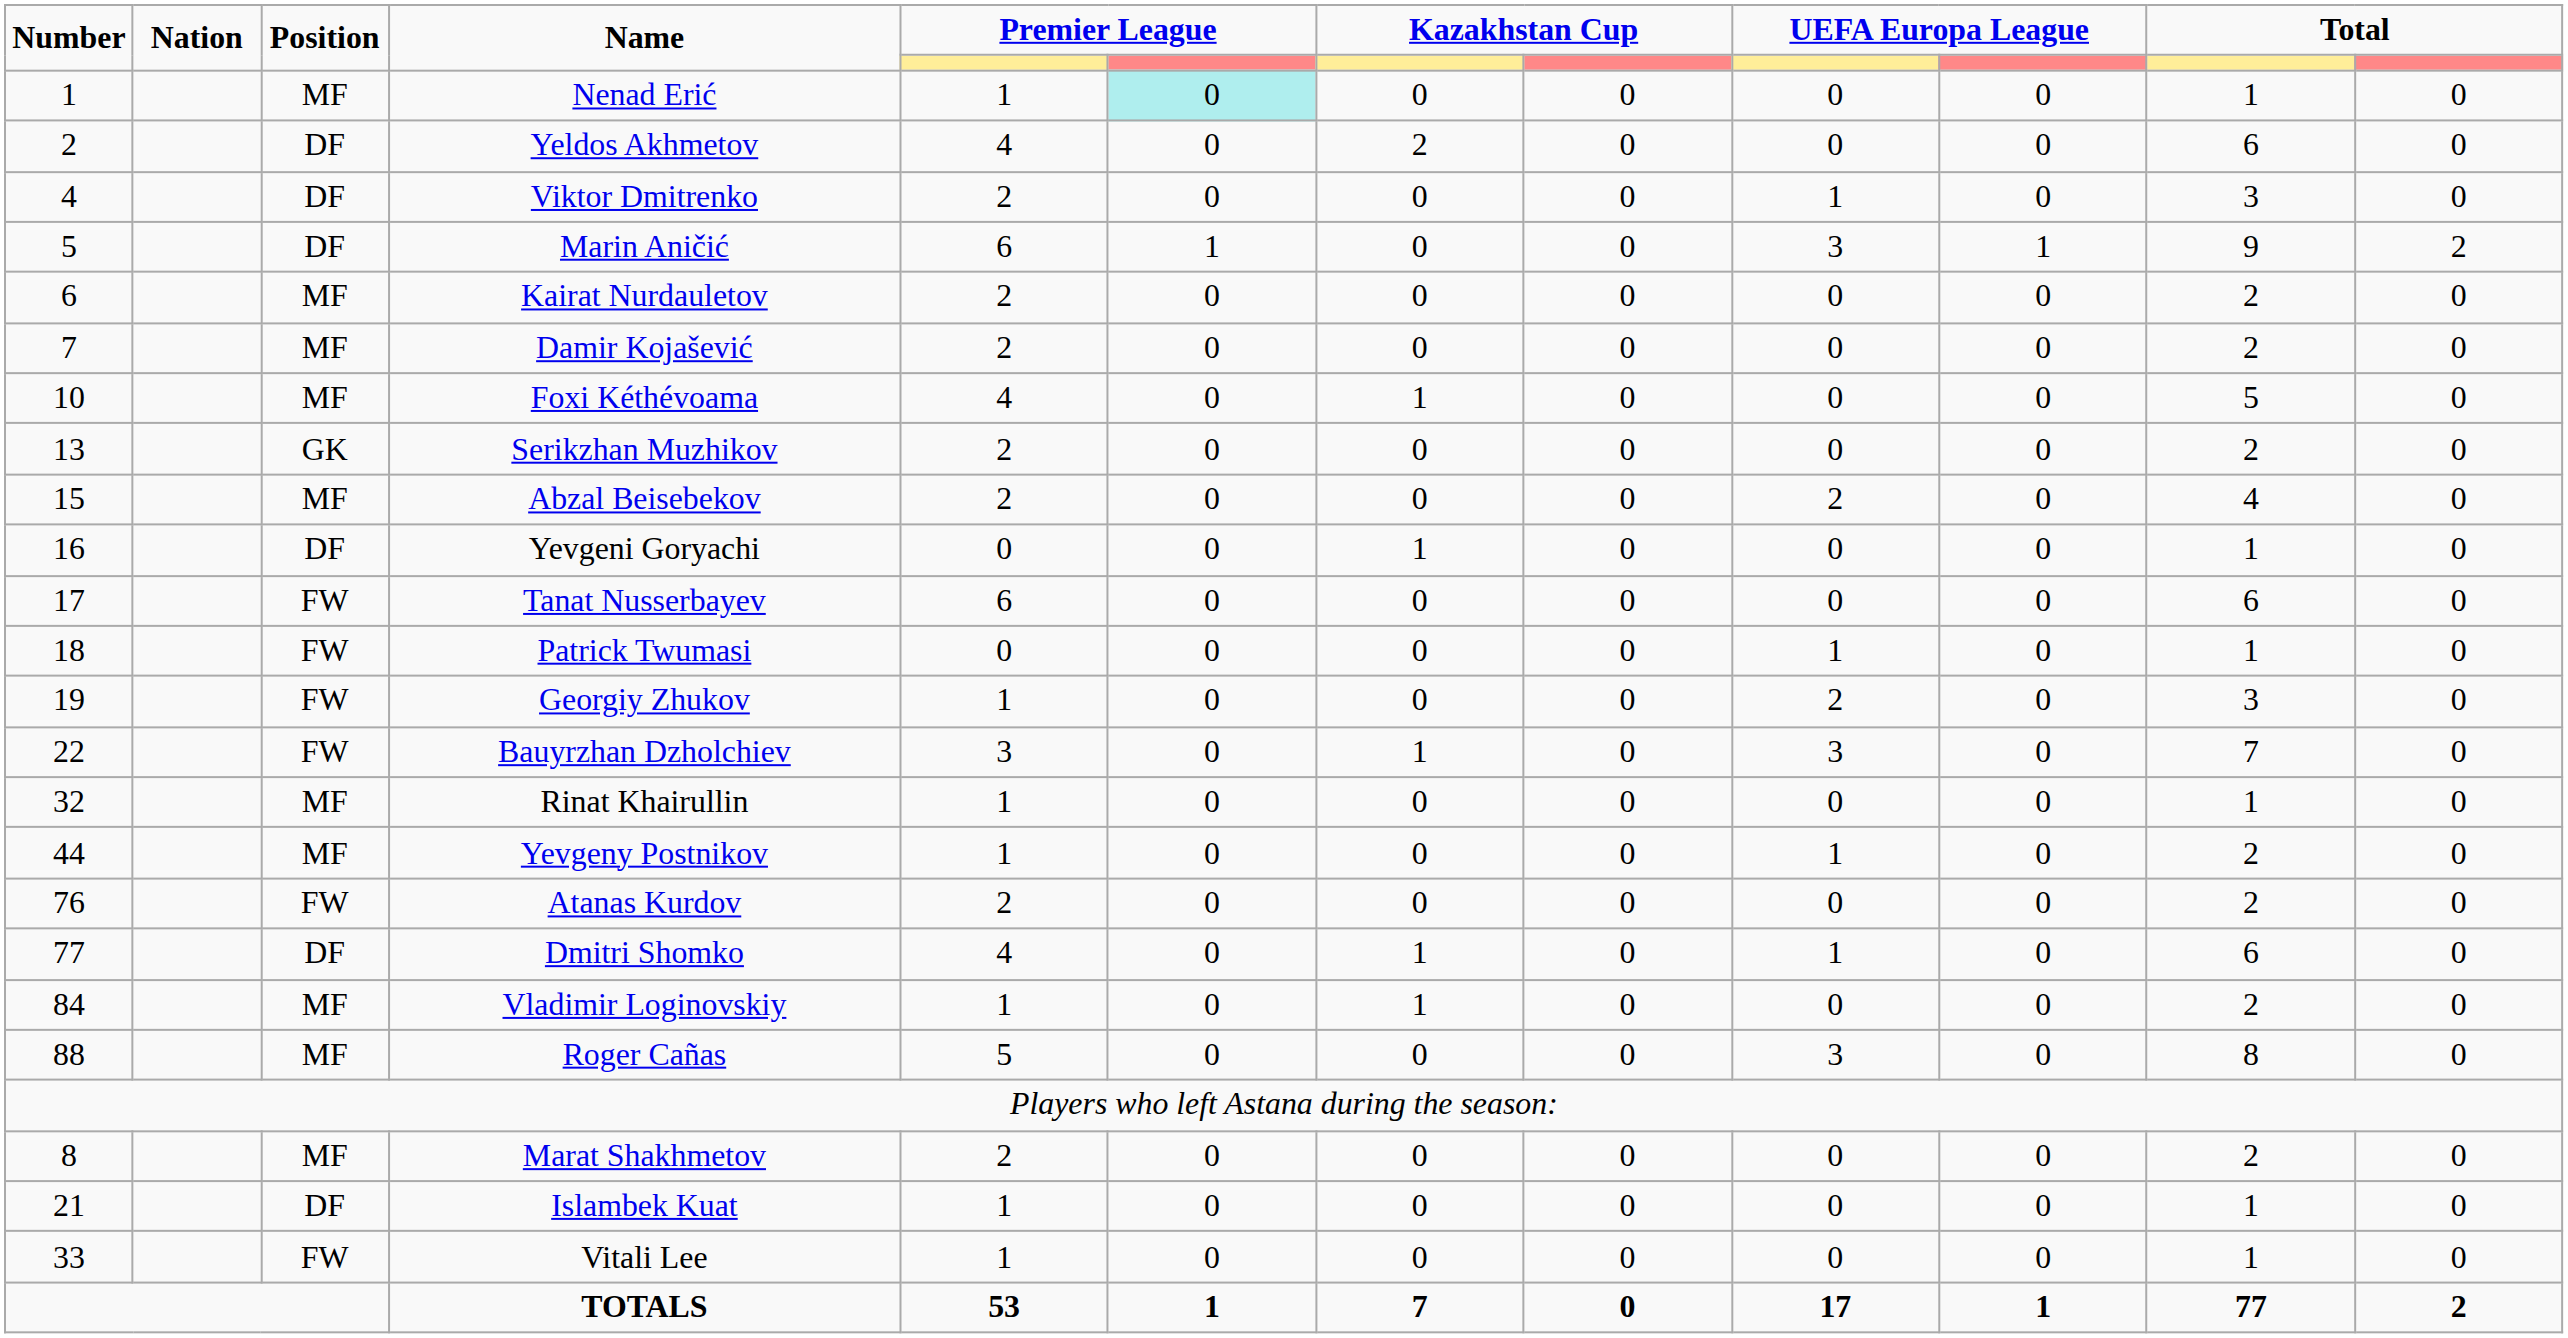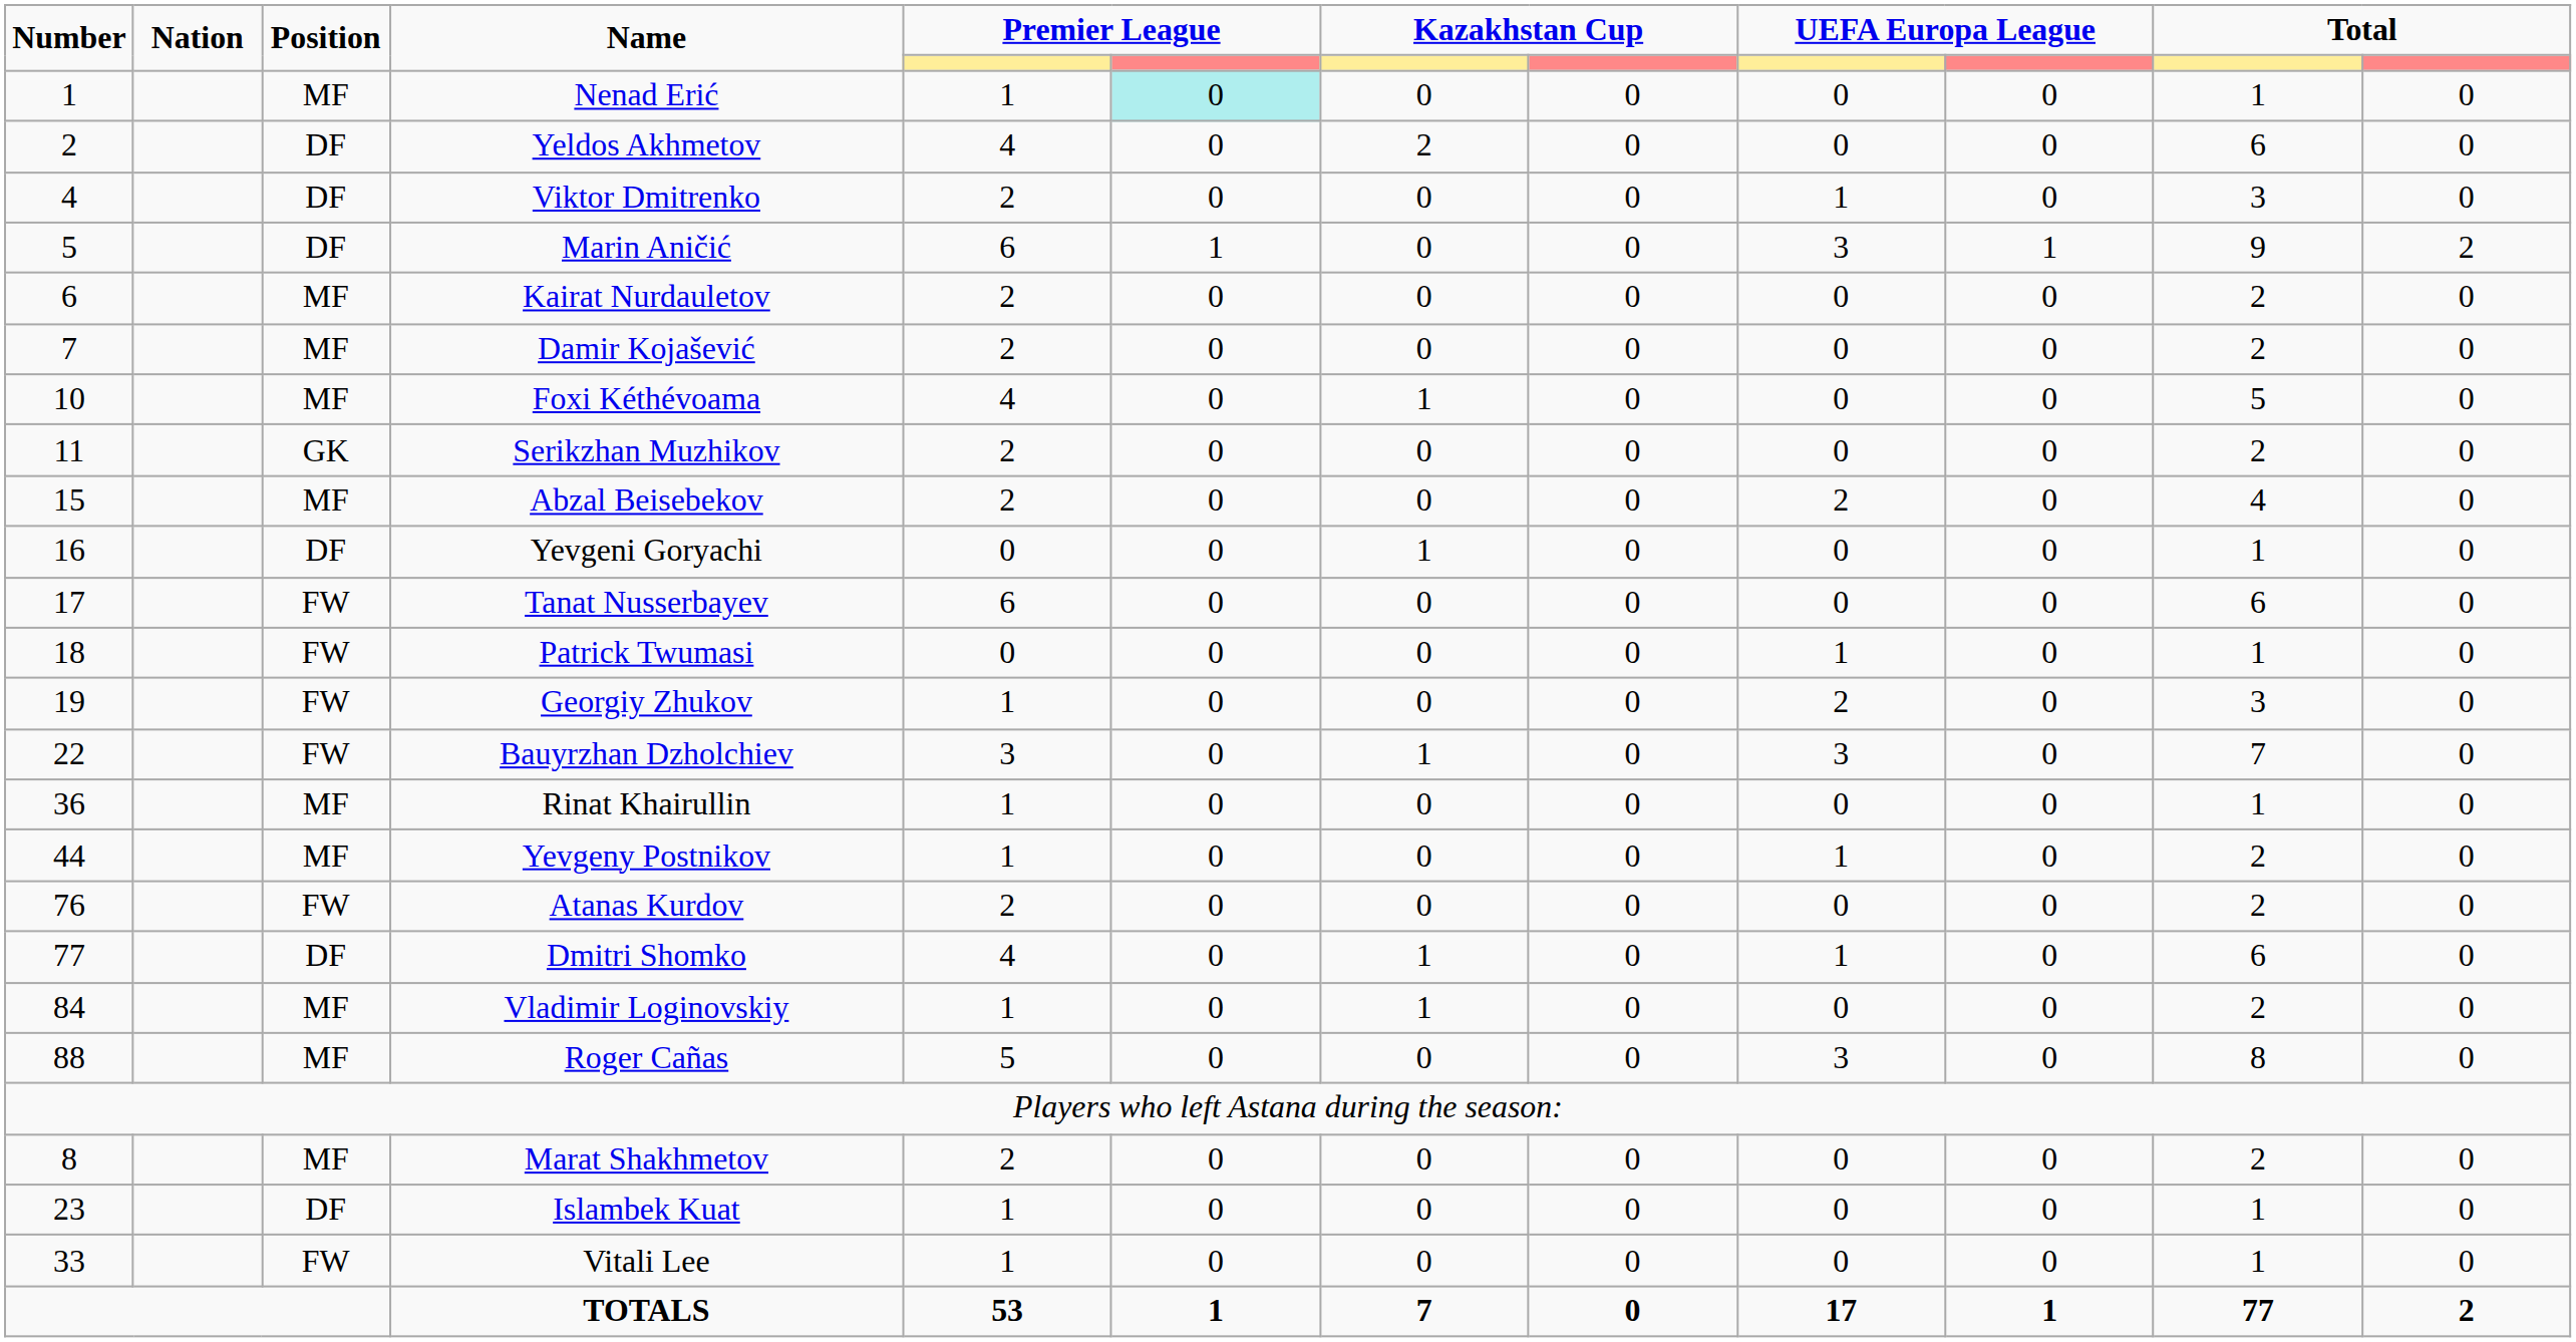Serikzhan Muzhikov | Number: 13 -> 11
Rinat Khairullin | Number: 32 -> 36
Islambek Kuat | Number: 21 -> 23
